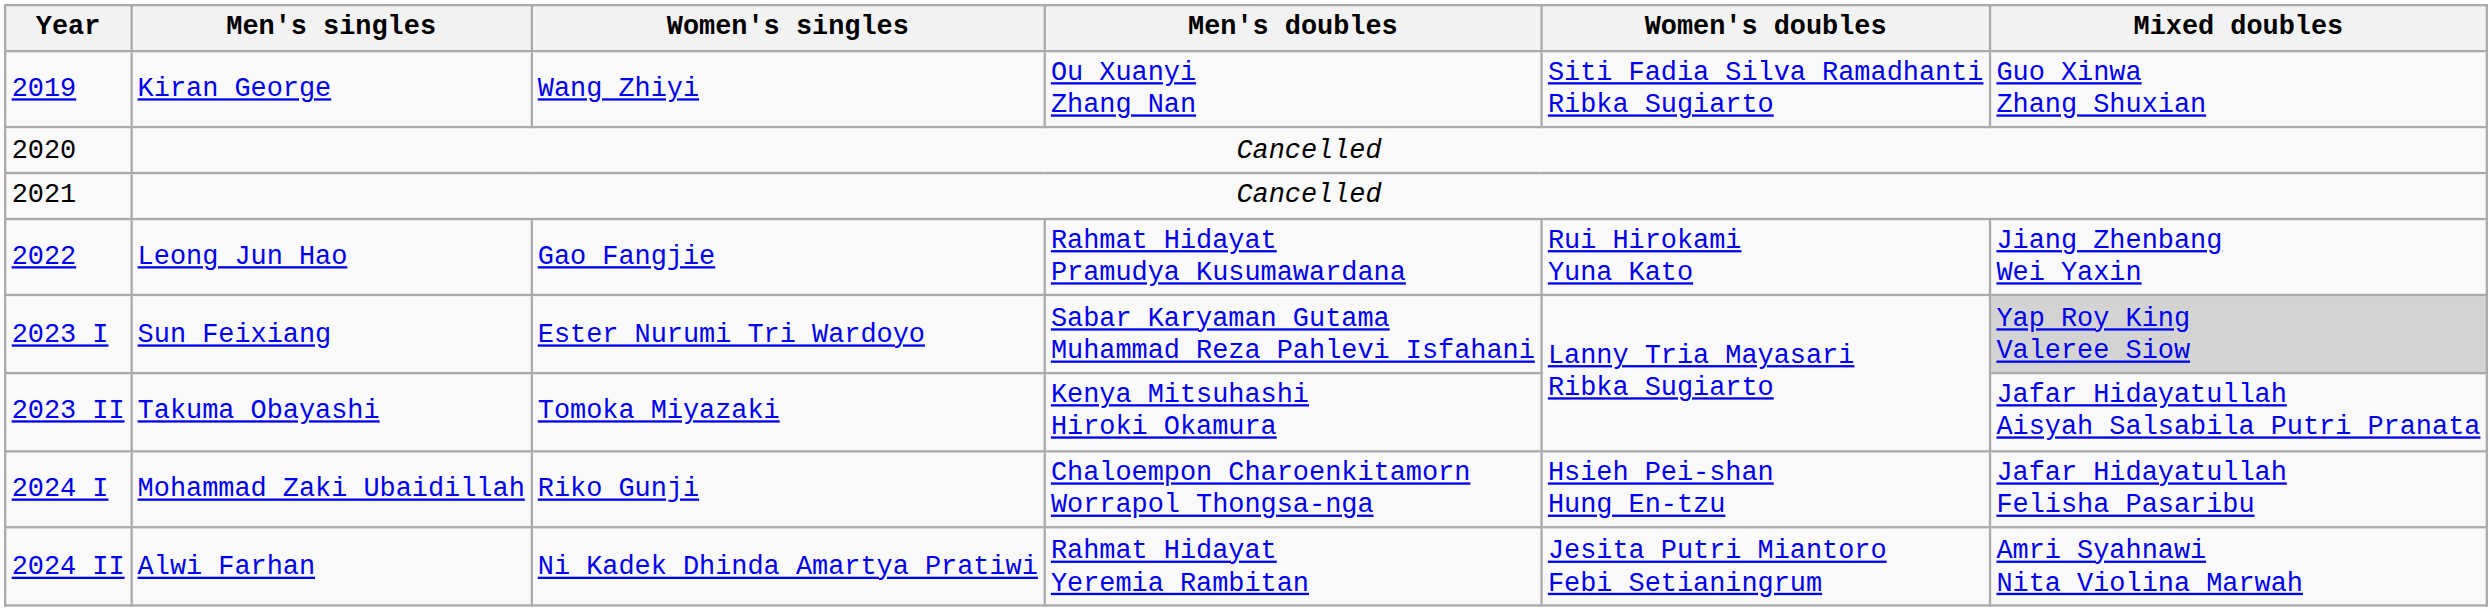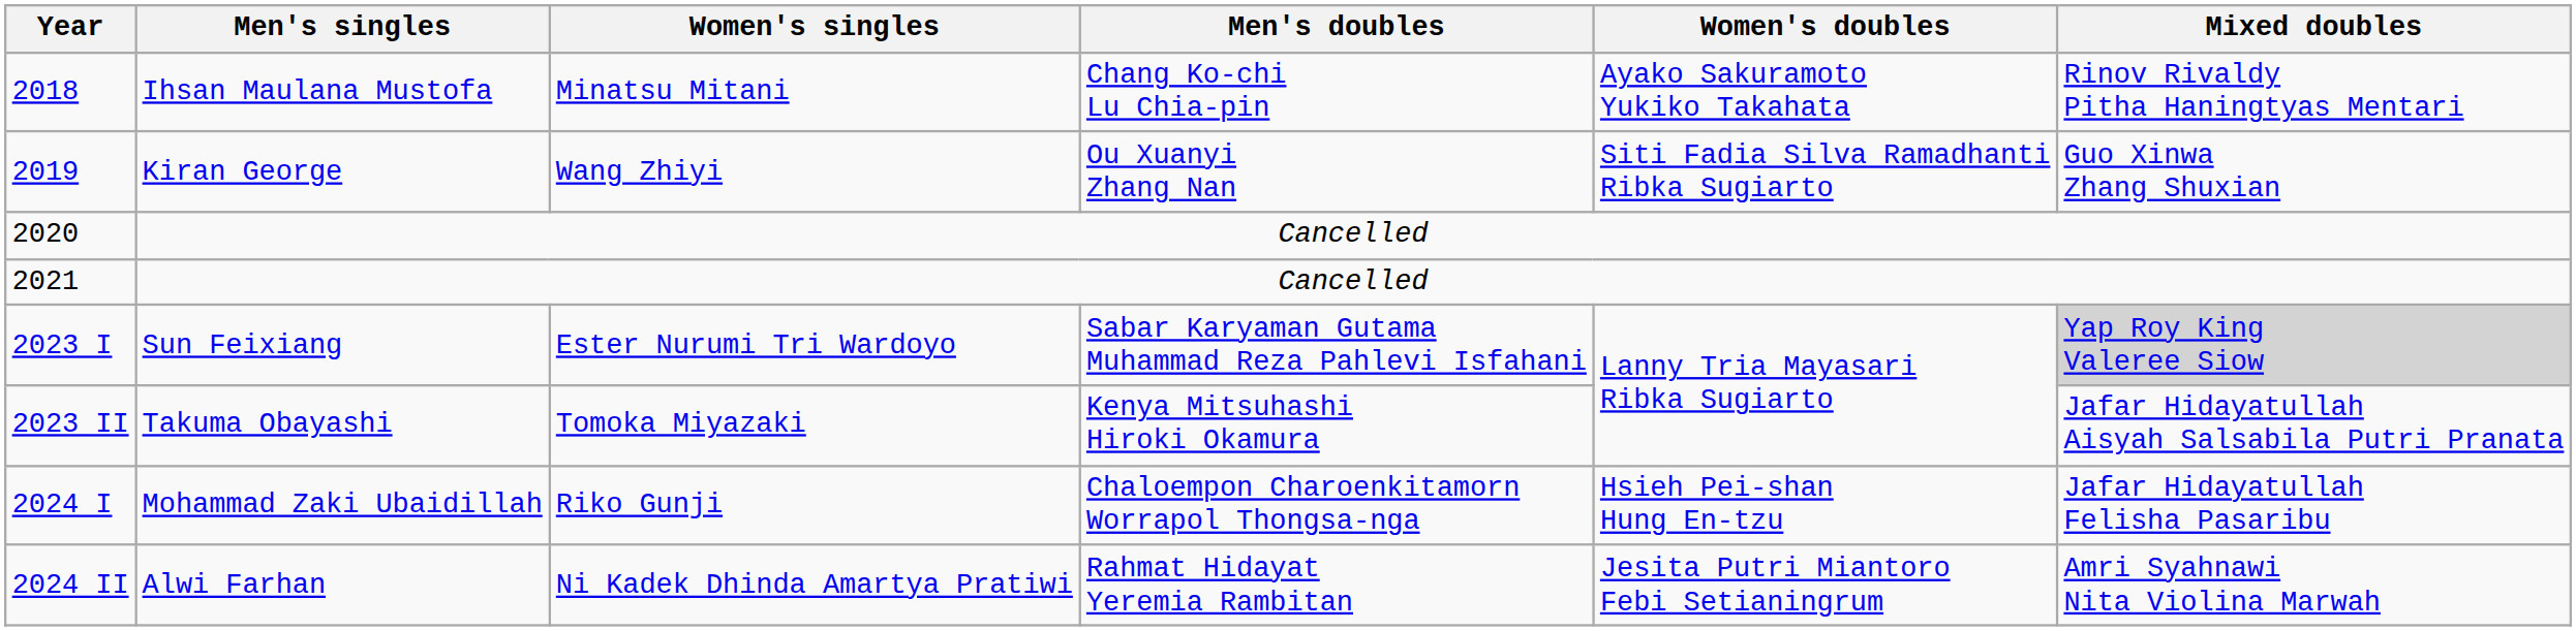+ row: 2018 | Ihsan Maulana Mustofa | Minatsu Mitani | Chang Ko-chi Lu Chia-pin | Ayako Sakuramoto Yukiko Takahata | Rinov Rivaldy Pitha Haningtyas Mentari
- row: 2022 | Leong Jun Hao | Gao Fangjie | Rahmat Hidayat Pramudya Kusumawardana | Rui Hirokami Yuna Kato | Jiang Zhenbang Wei Yaxin
